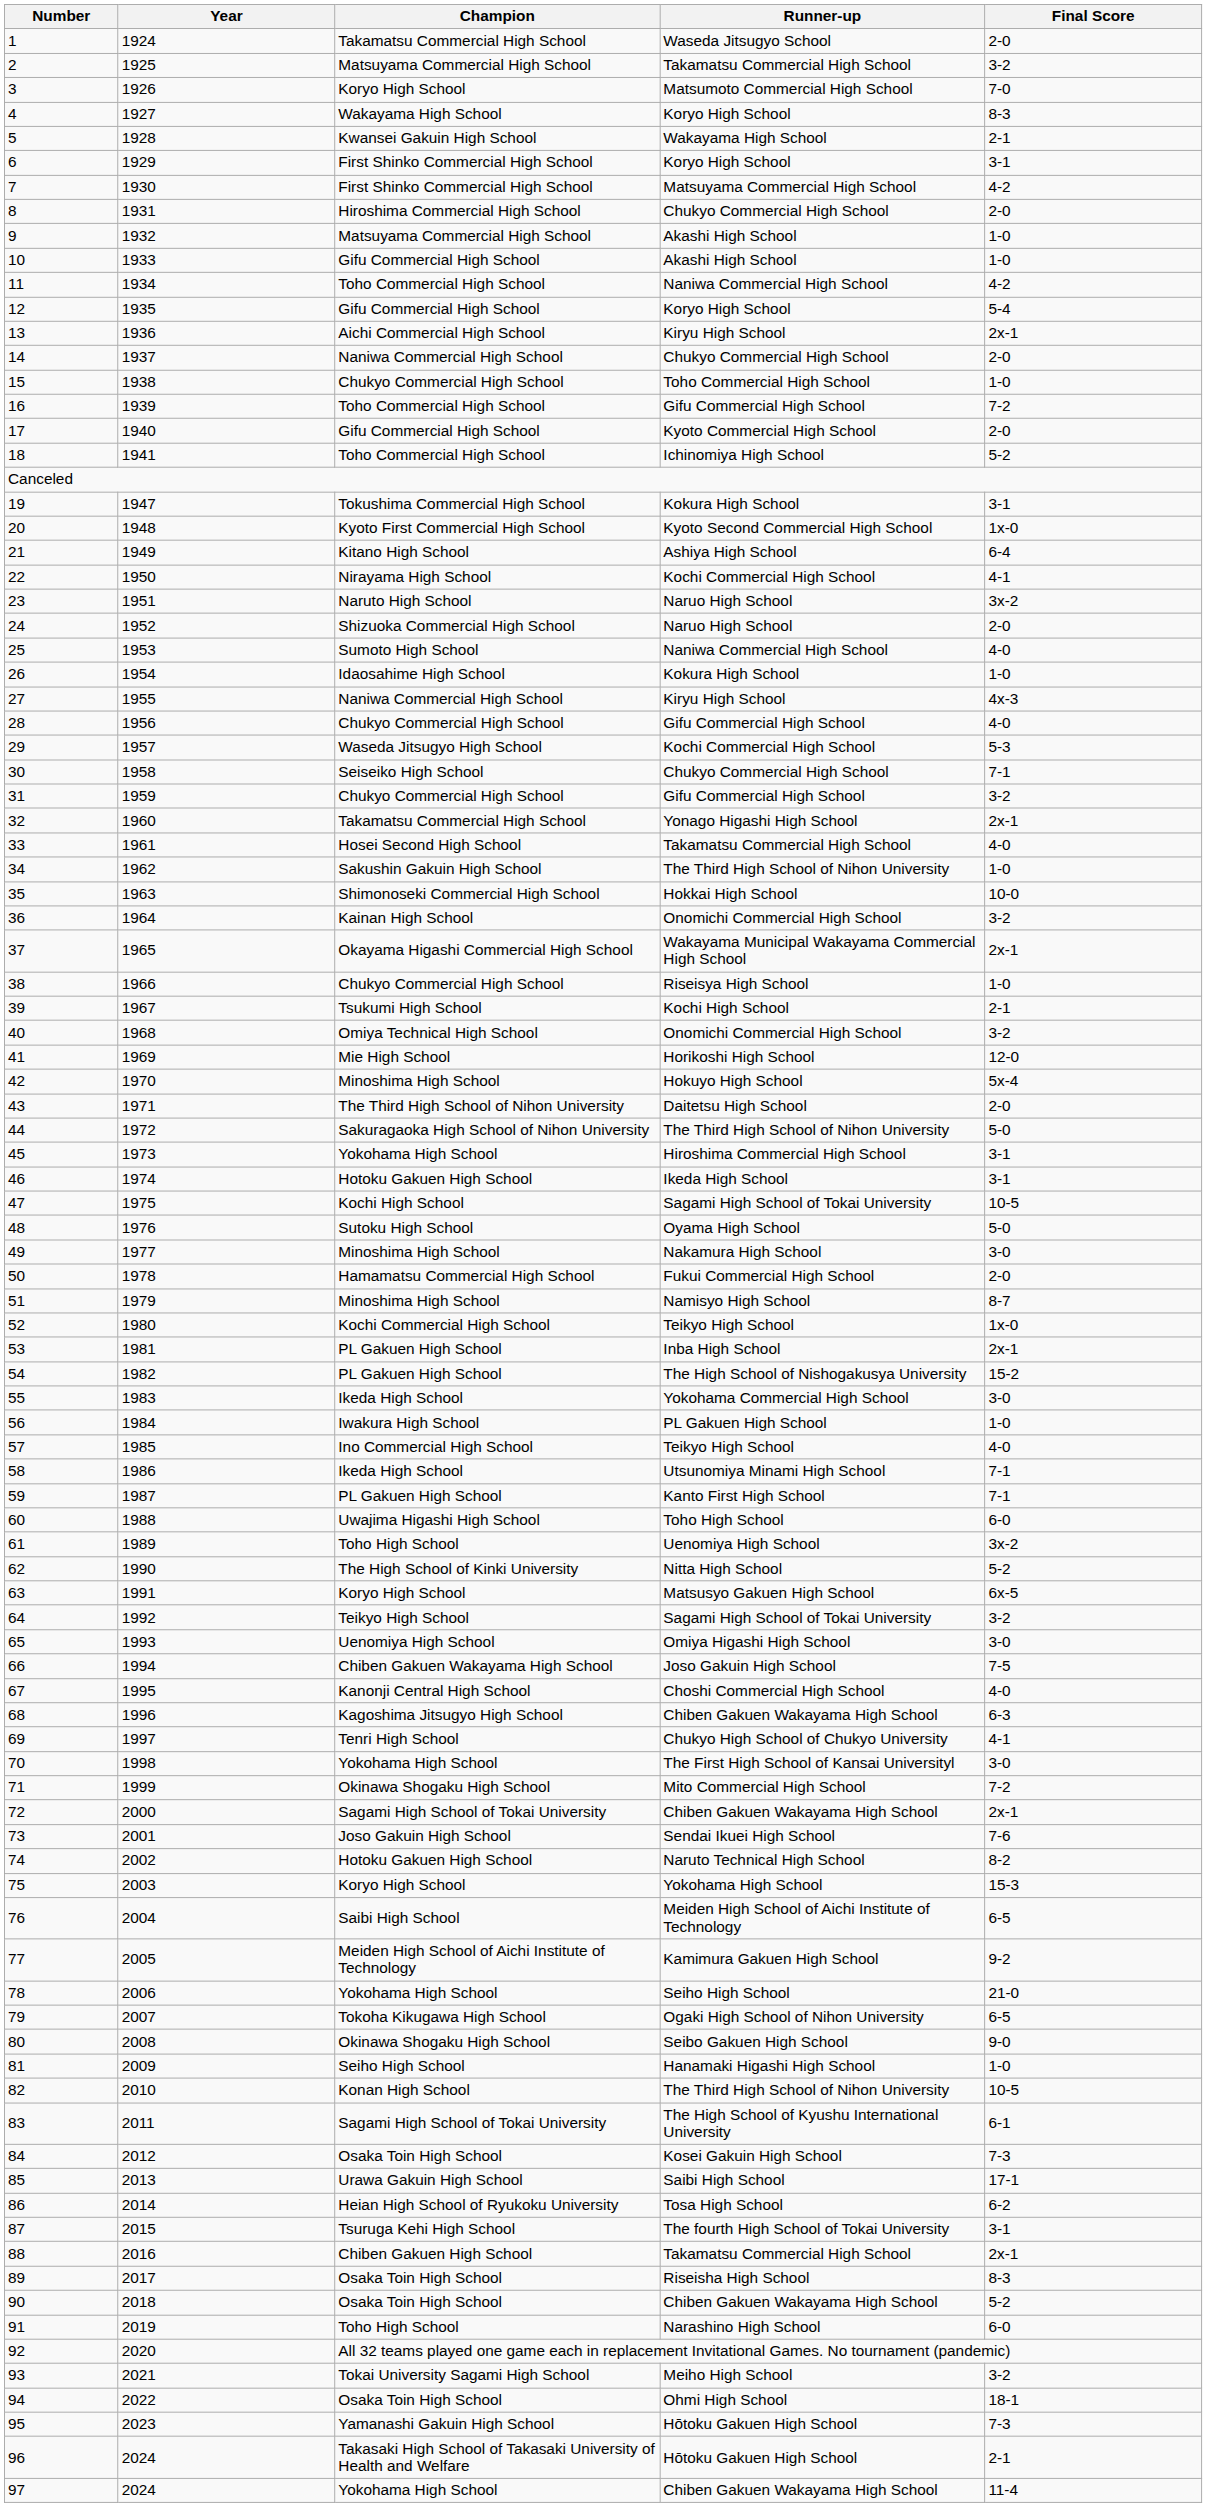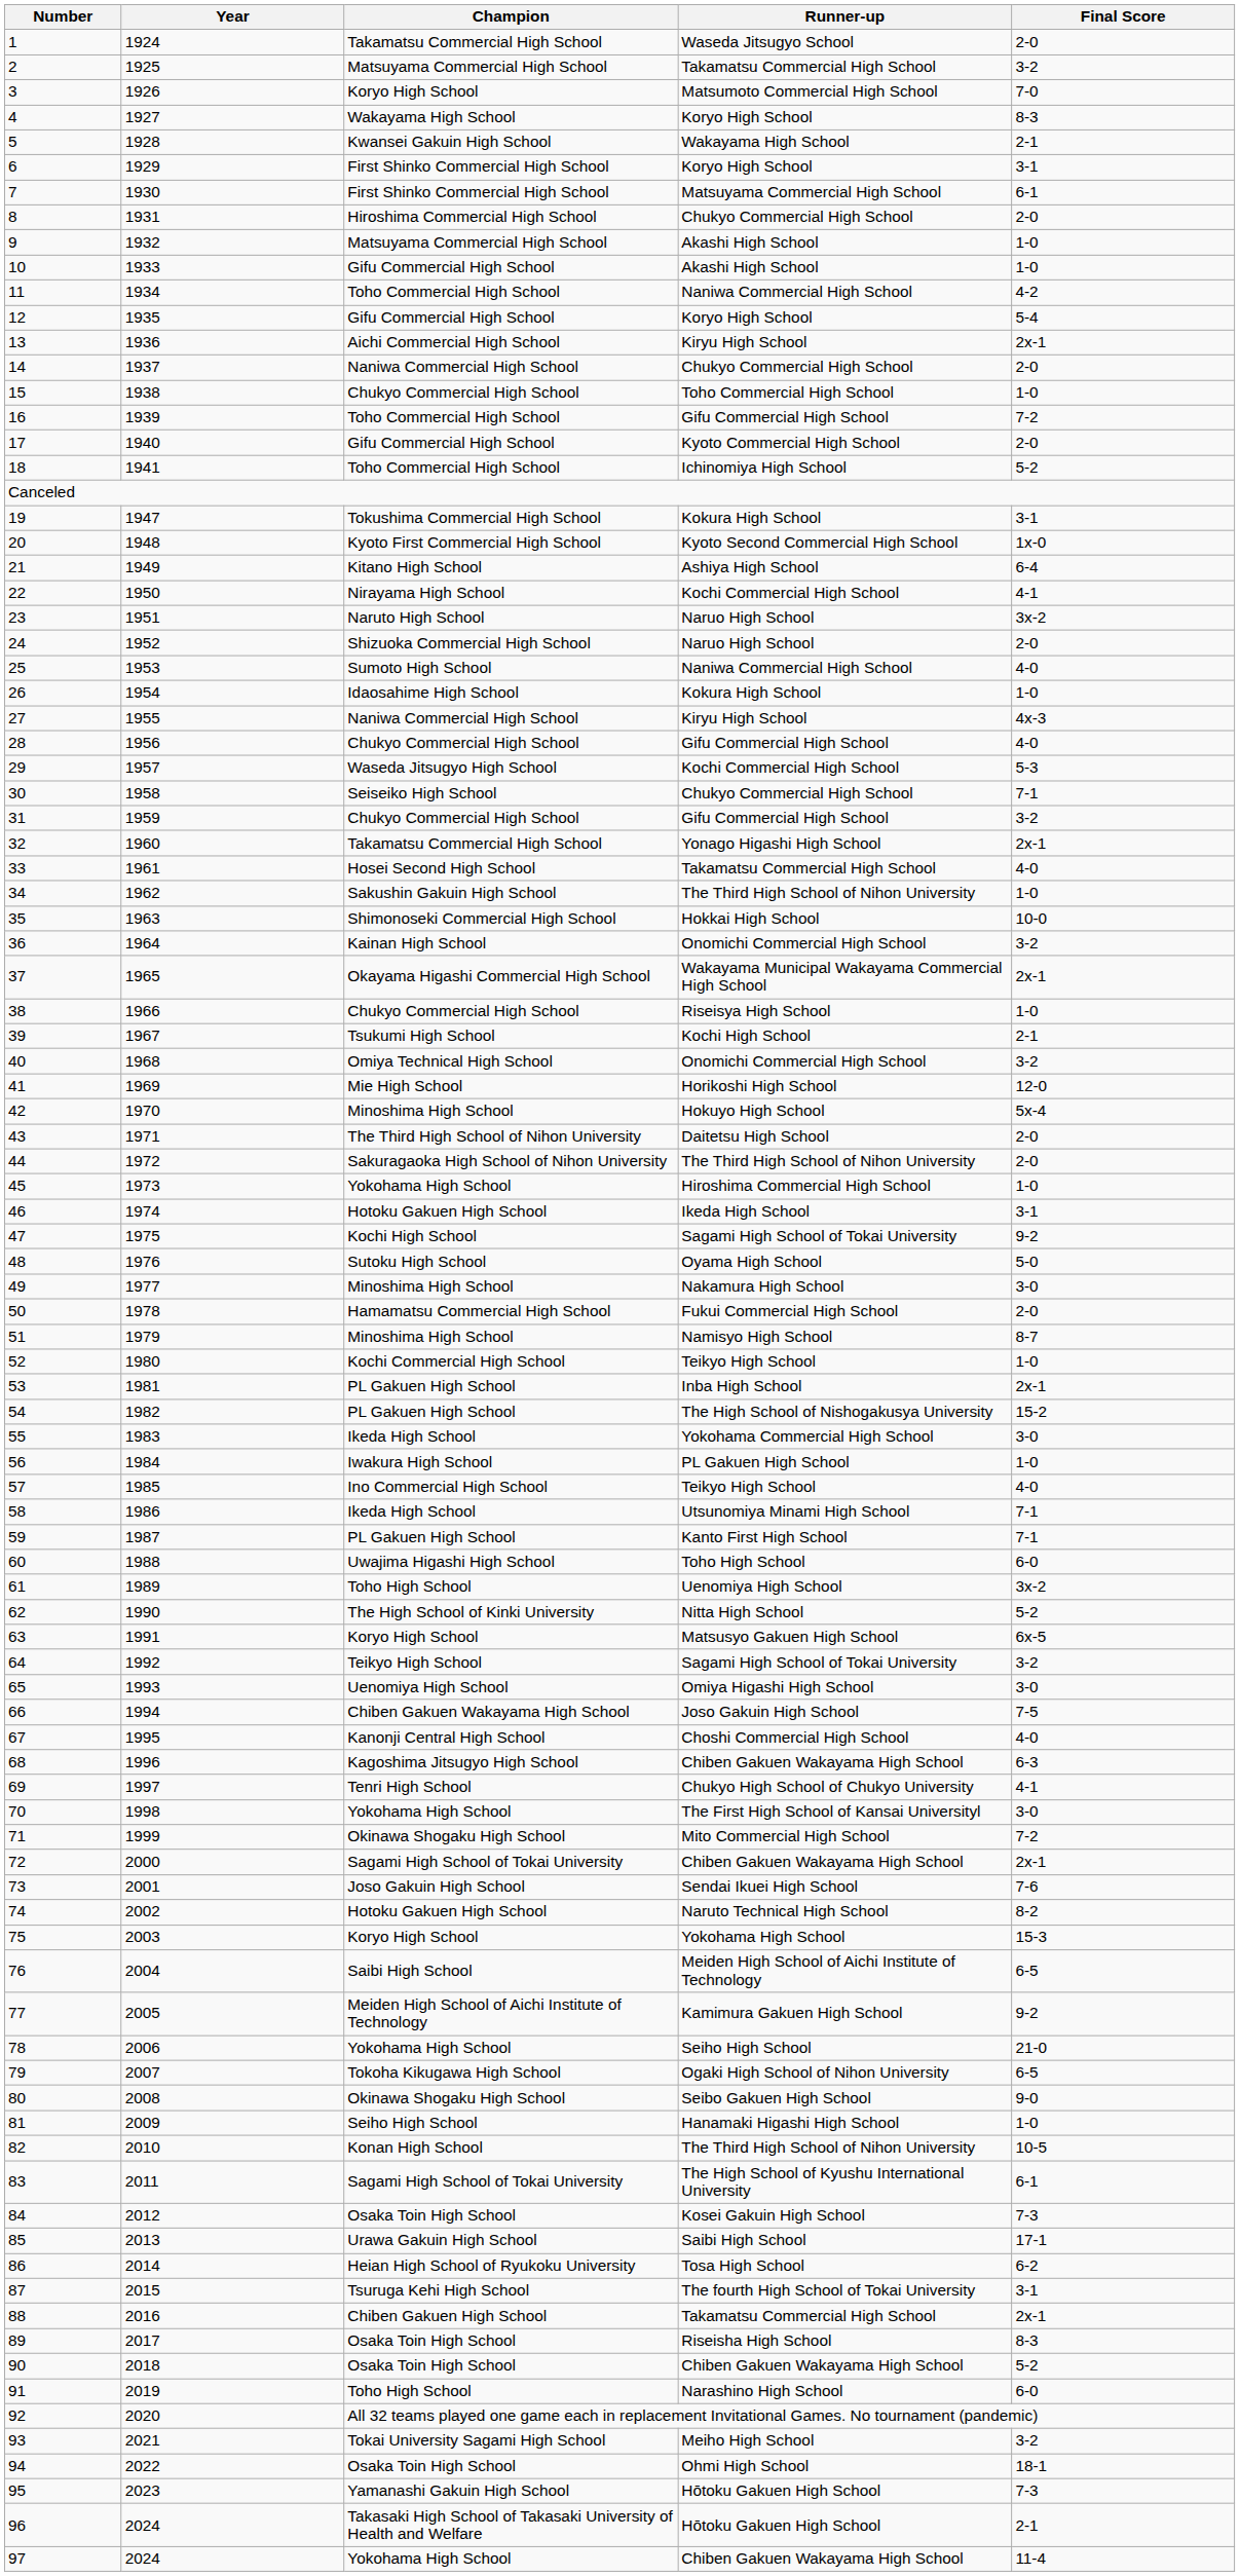7 | Final Score: 4-2 -> 6-1
44 | Final Score: 5-0 -> 2-0
45 | Final Score: 3-1 -> 1-0
47 | Final Score: 10-5 -> 9-2
52 | Final Score: 1x-0 -> 1-0
